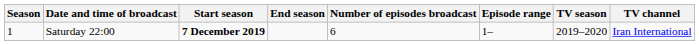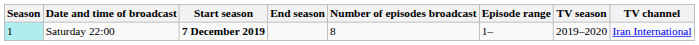Saturday 22:00 | Season: no background -> paleturquoise background
Saturday 22:00 | Number of episodes broadcast: 6 -> 8
